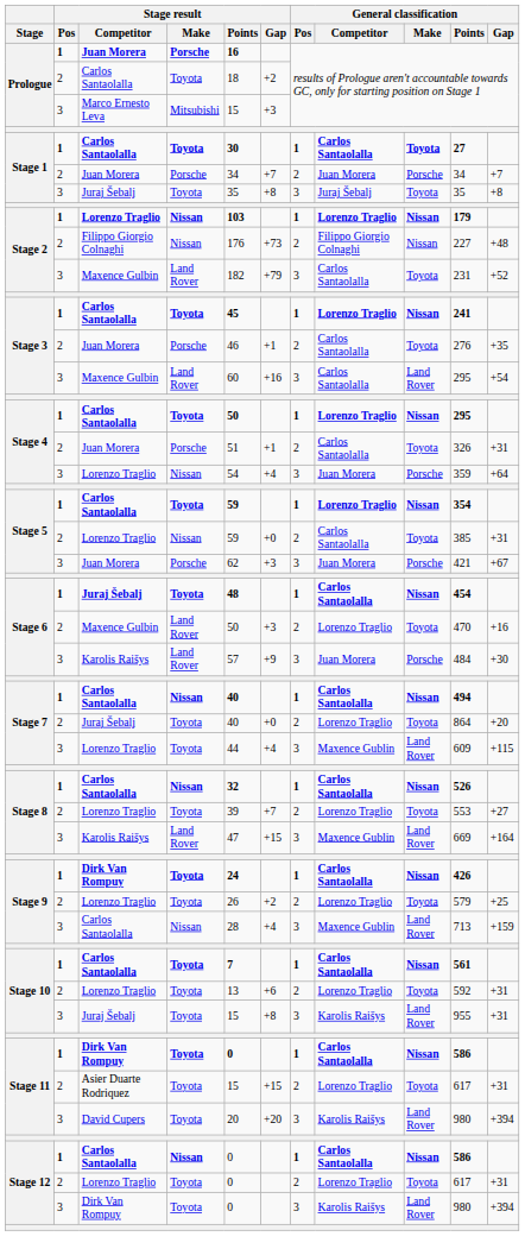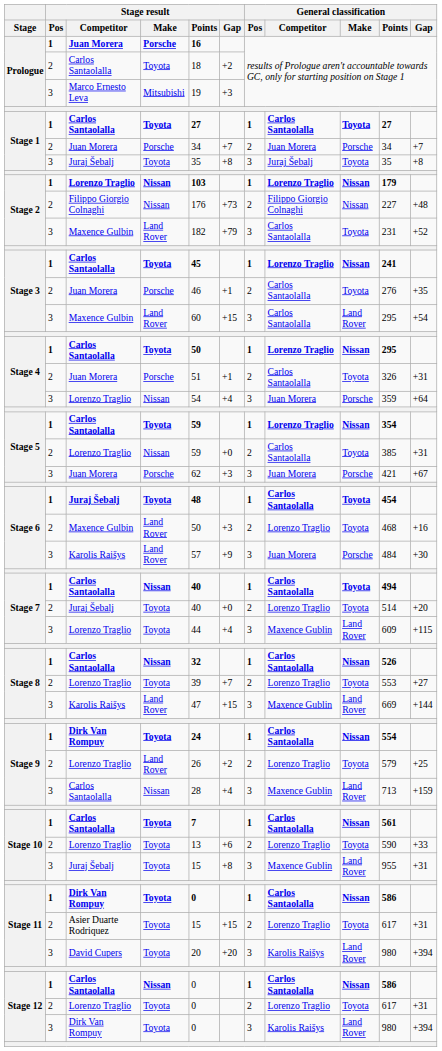Prologue / Marco Ernesto Leva | Stage result / Points: 15 -> 19
Stage 1 / Carlos Santaolalla | Stage result / Points: 30 -> 27
Stage 3 / Maxence Gulbin | Stage result / Gap: +16 -> +15
Stage 6 / Juraj Šebalj | General classification / Make: Nissan -> Toyota
Stage 6 / Maxence Gulbin | General classification / Points: 470 -> 468
Stage 7 / Carlos Santaolalla | General classification / Make: Nissan -> Toyota
Stage 7 / Juraj Šebalj | General classification / Points: 864 -> 514
Stage 8 / Karolis Raišys | General classification / Gap: +164 -> +144
Stage 9 / Dirk Van Rompuy | General classification / Points: 426 -> 554
Stage 9 / Lorenzo Traglio | Stage result / Make: Toyota -> Land Rover
Stage 10 / Lorenzo Traglio | General classification / Points: 592 -> 590
Stage 10 / Lorenzo Traglio | General classification / Gap: +31 -> +33
Stage 10 / Juraj Šebalj | General classification / Competitor: Karolis Raišys -> Maxence Gublin
